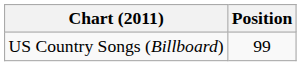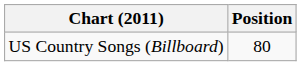US Country Songs (Billboard) | Position: 99 -> 80
